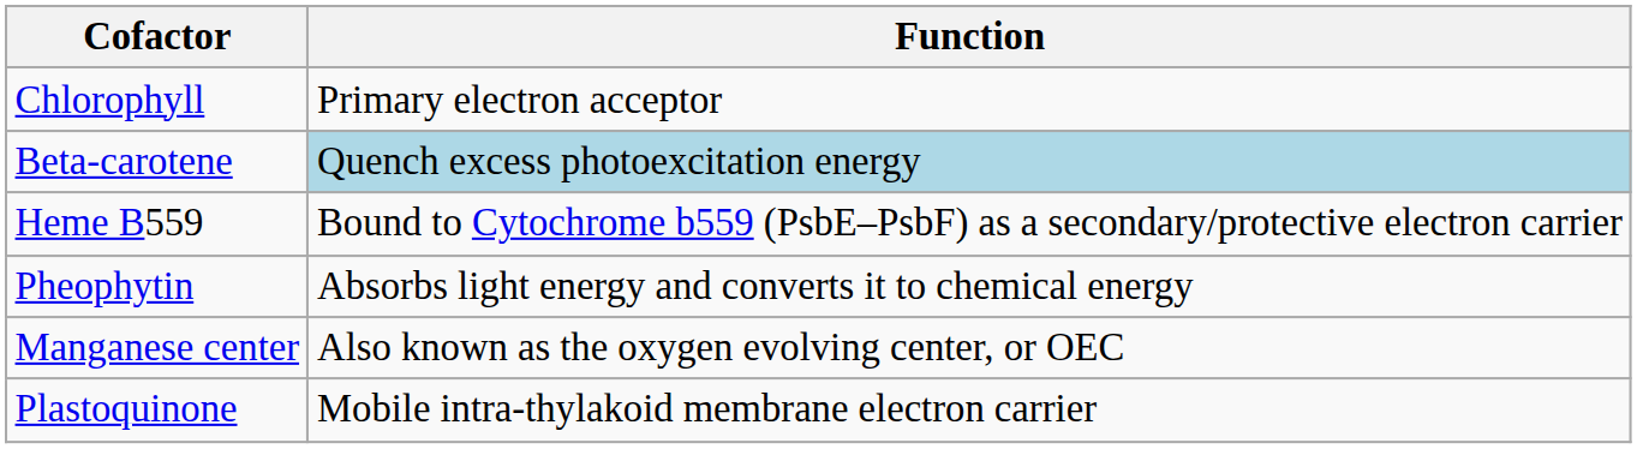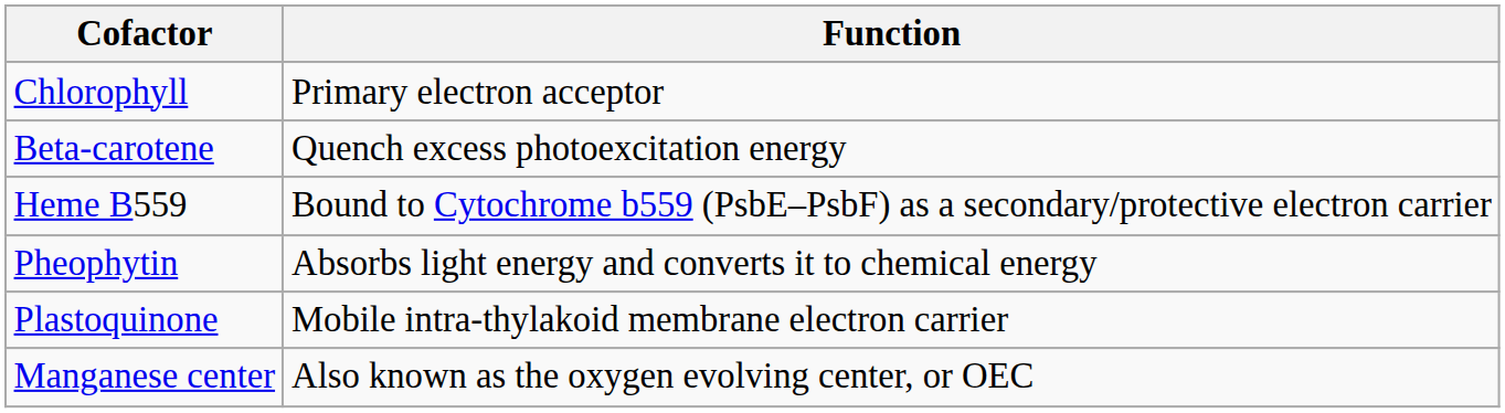Beta-carotene | Function: lightblue background -> no background
rows swapped: Plastoquinone <-> Manganese center
